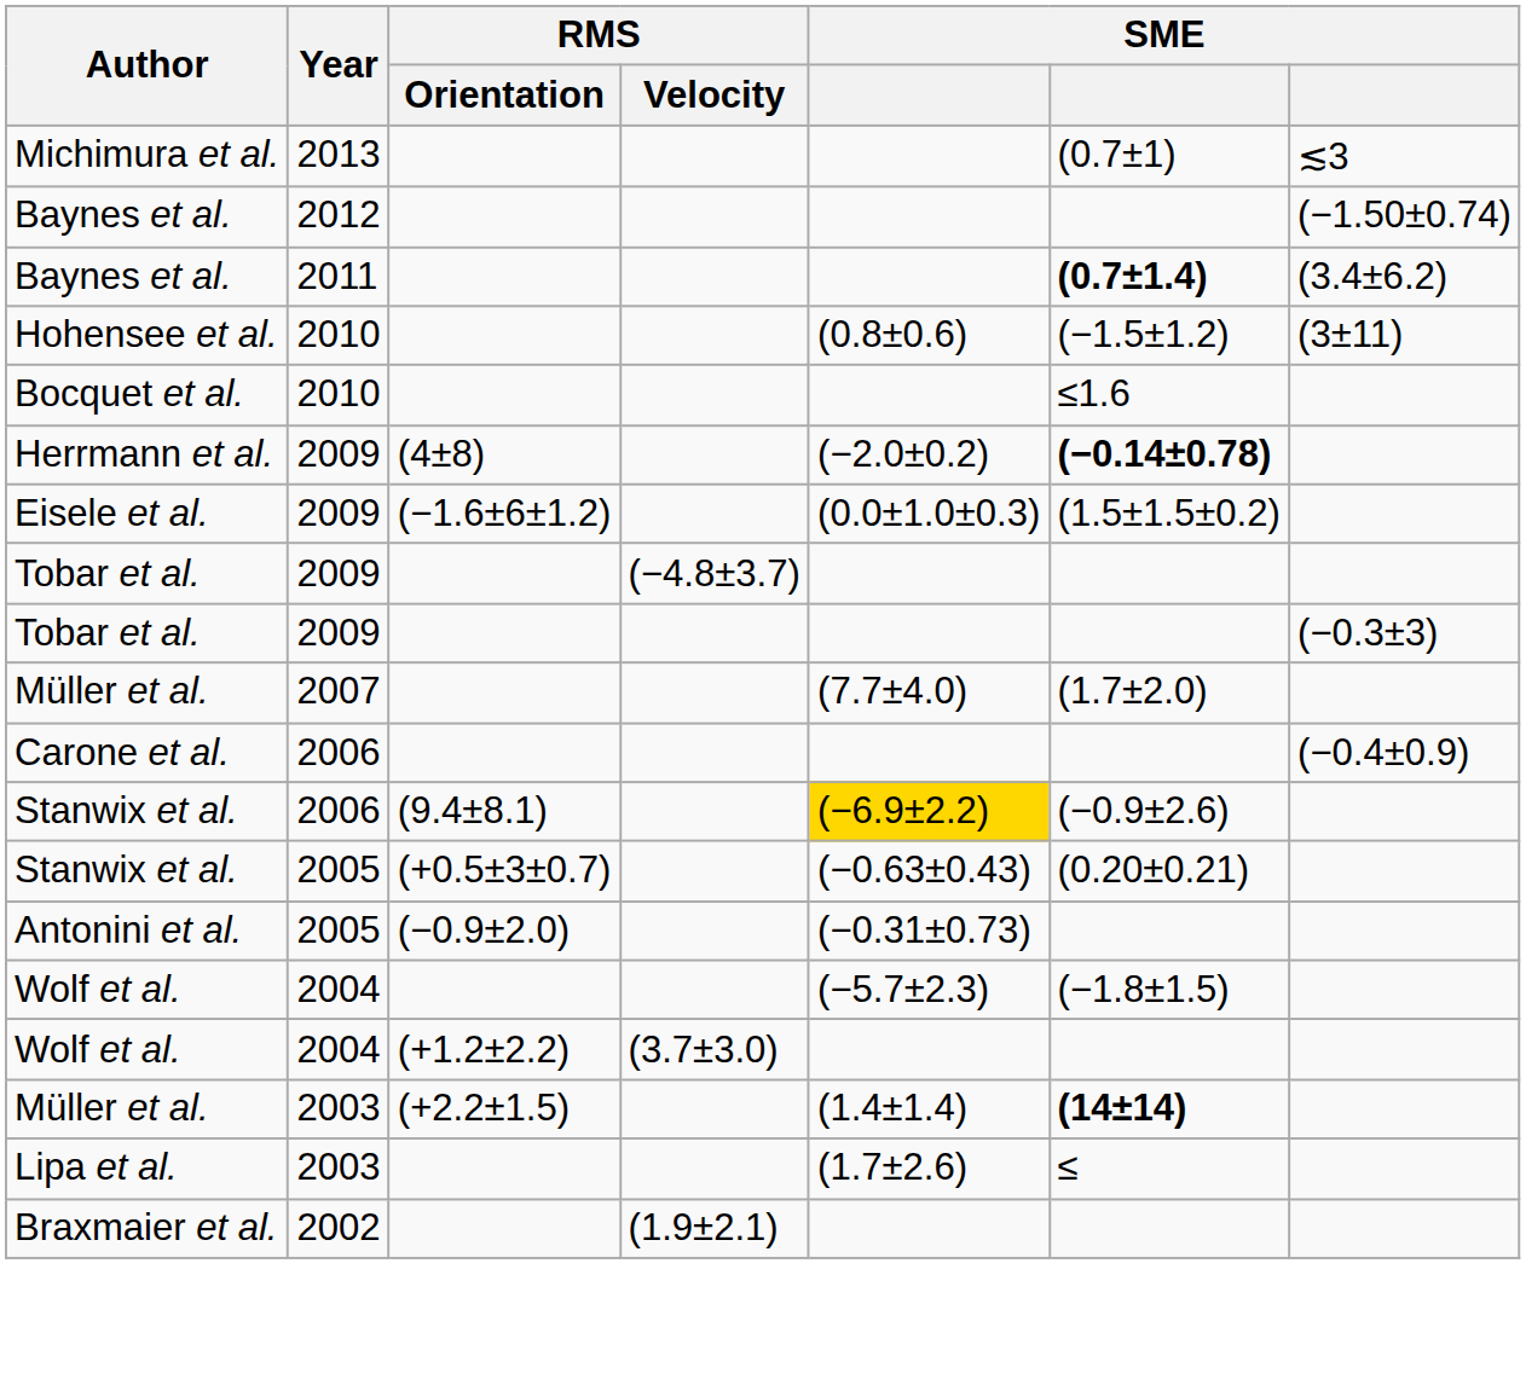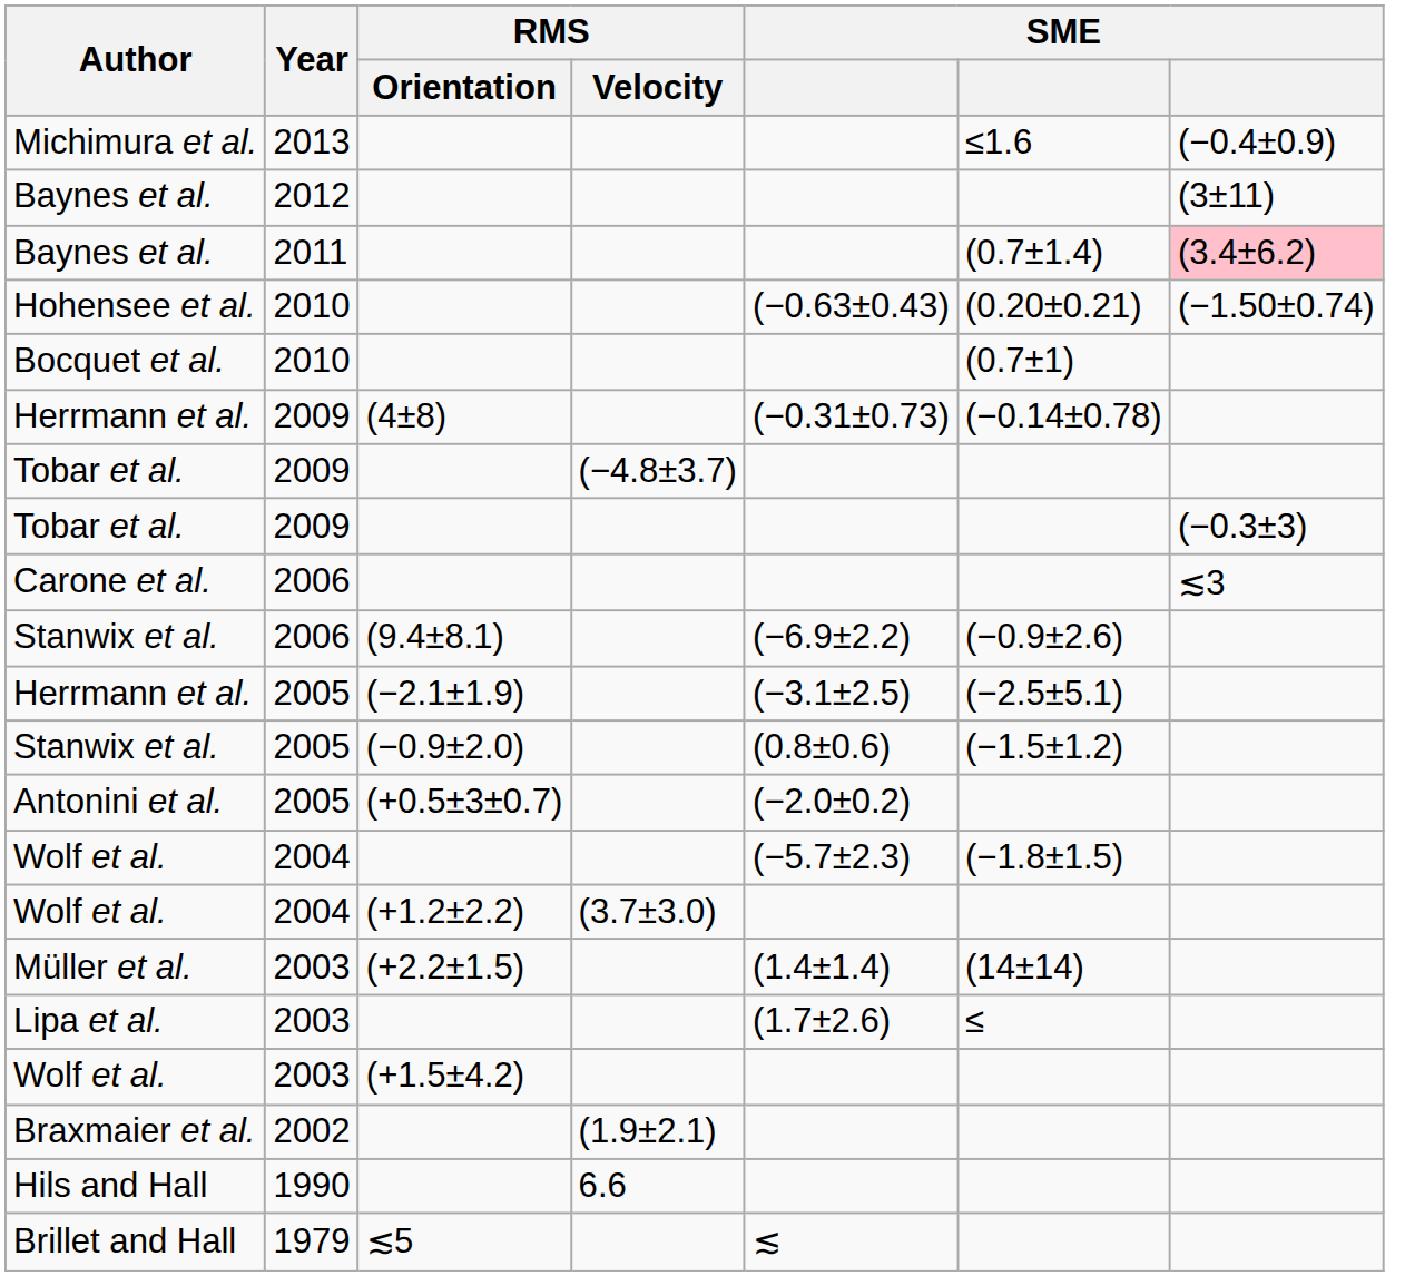Michimura et al. | column 6: (0.7±1) -> ≤1.6
Michimura et al. | column 7: ≲3 -> (−0.4±0.9)
Baynes et al. / 2012 | column 7: (−1.50±0.74) -> (3±11)
Baynes et al. / 2011 | column 6: bold -> normal
Baynes et al. / 2011 | column 7: no background -> pink background
Hohensee et al. | column 5: (0.8±0.6) -> (−0.63±0.43)
Hohensee et al. | column 6: (−1.5±1.2) -> (0.20±0.21)
Hohensee et al. | column 7: (3±11) -> (−1.50±0.74)
Bocquet et al. | column 6: ≤1.6 -> (0.7±1)
Herrmann et al. / 2009 | column 5: (−2.0±0.2) -> (−0.31±0.73)
Herrmann et al. / 2009 | column 6: bold -> normal
- row: Eisele et al. | 2009 | (−1.6±6±1.2) | (0.0±1.0±0.3) | (1.5±1.5±0.2)
- row: Müller et al. | 2007 | (7.7±4.0) | (1.7±2.0)
Carone et al. | column 7: (−0.4±0.9) -> ≲3
Stanwix et al. / 2006 | column 5: gold background -> no background
+ row: Herrmann et al. | 2005 | (−2.1±1.9) | (−3.1±2.5) | (−2.5±5.1)
Stanwix et al. / 2005 | RMS / Orientation: (+0.5±3±0.7) -> (−0.9±2.0)
Stanwix et al. / 2005 | column 5: (−0.63±0.43) -> (0.8±0.6)
Stanwix et al. / 2005 | column 6: (0.20±0.21) -> (−1.5±1.2)
Antonini et al. | RMS / Orientation: (−0.9±2.0) -> (+0.5±3±0.7)
Antonini et al. | column 5: (−0.31±0.73) -> (−2.0±0.2)
Müller et al. / 2003 | column 6: bold -> normal
+ row: Wolf et al. | 2003 | (+1.5±4.2)
+ row: Hils and Hall | 1990 | 6.6
+ row: Brillet and Hall | 1979 | ≲5 | ≲
